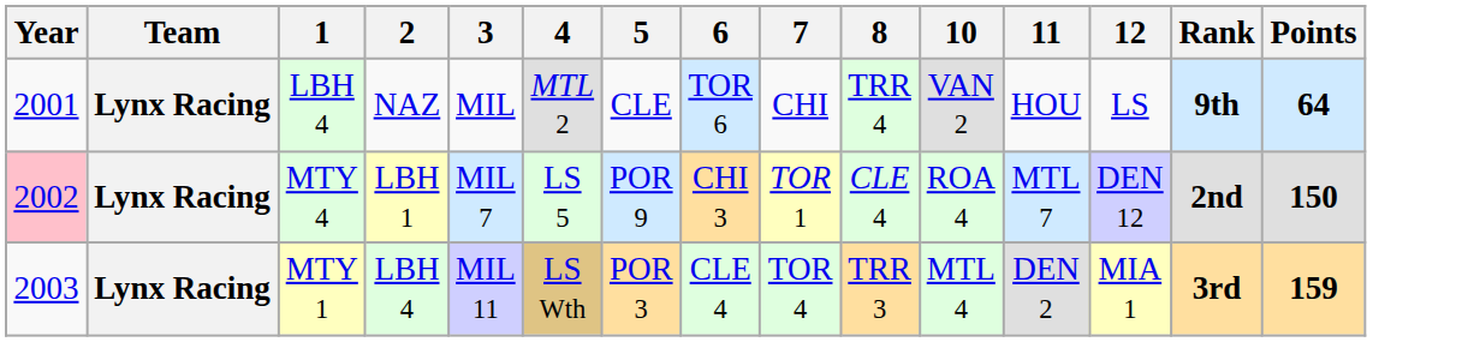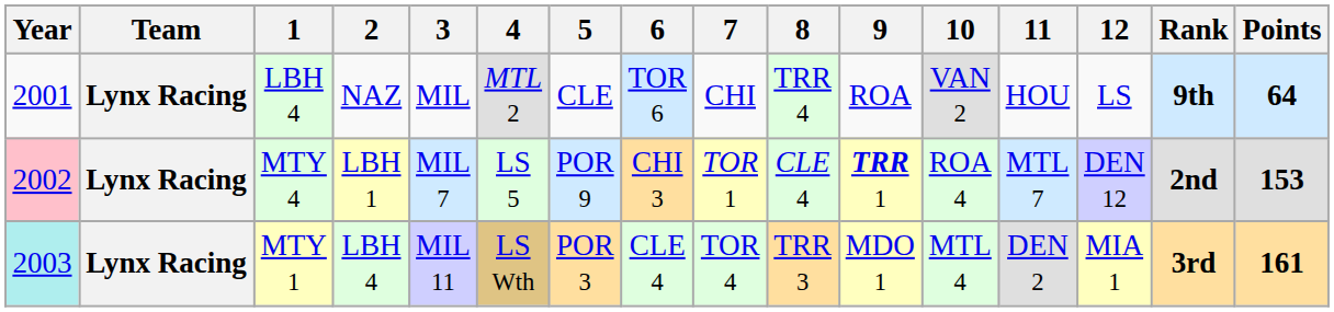+ column: 9 | ROA | TRR 1 | MDO 1
MTY 4 | Points: 150 -> 153
MTY 1 | Year: no background -> paleturquoise background
MTY 1 | Points: 159 -> 161
